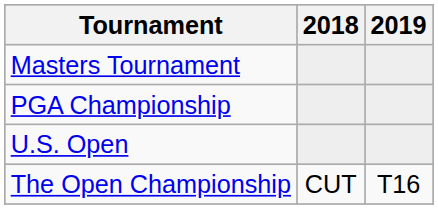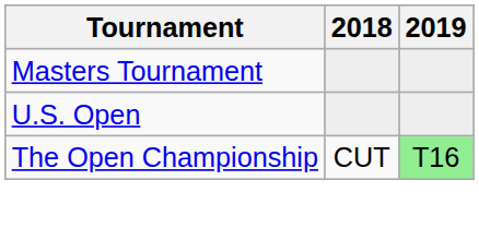- row: PGA Championship
The Open Championship | 2019: no background -> lightgreen background
